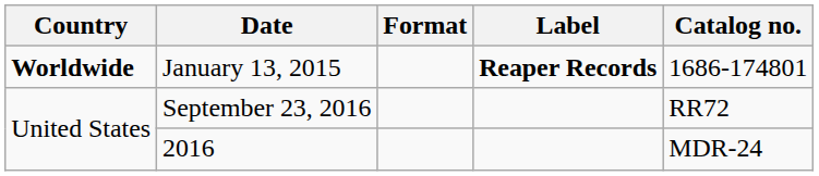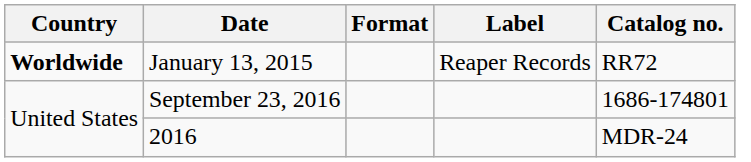January 13, 2015 | Label: bold -> normal
January 13, 2015 | Catalog no.: 1686-174801 -> RR72
September 23, 2016 | Catalog no.: RR72 -> 1686-174801
